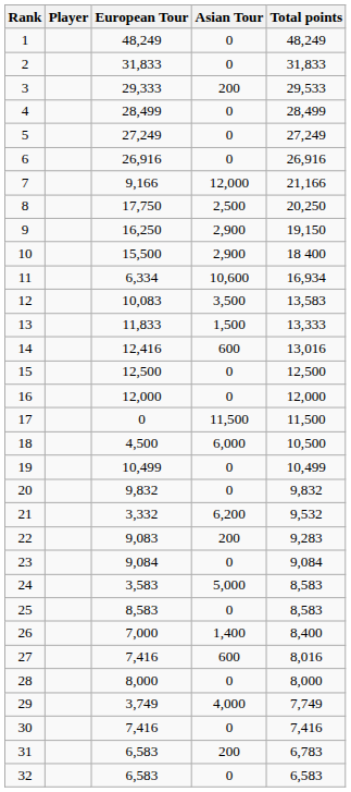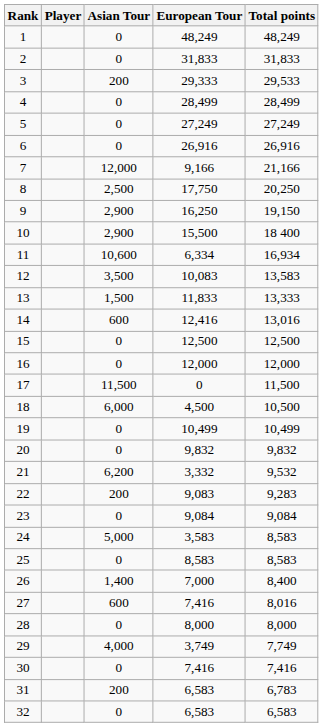columns swapped: European Tour <-> Asian Tour
